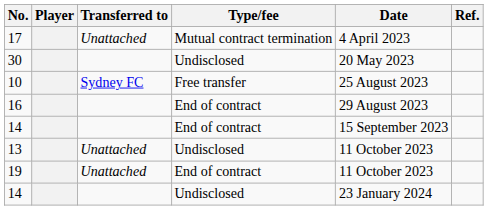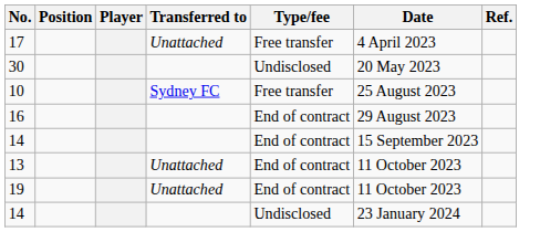+ column: Position
17 | Type/fee: Mutual contract termination -> Free transfer
13 | Type/fee: Undisclosed -> End of contract
